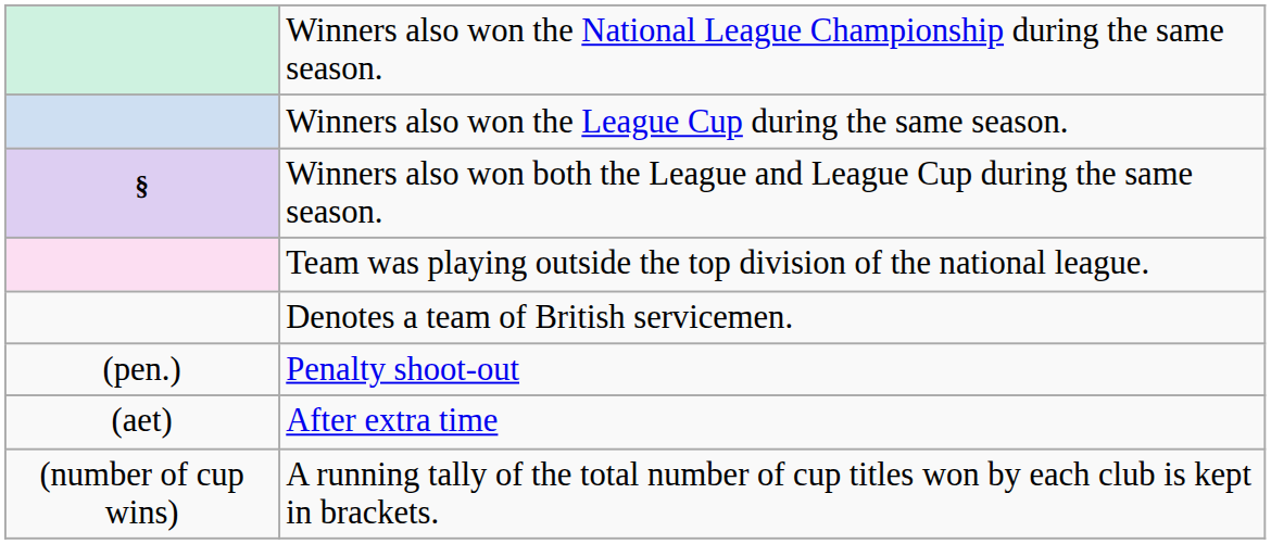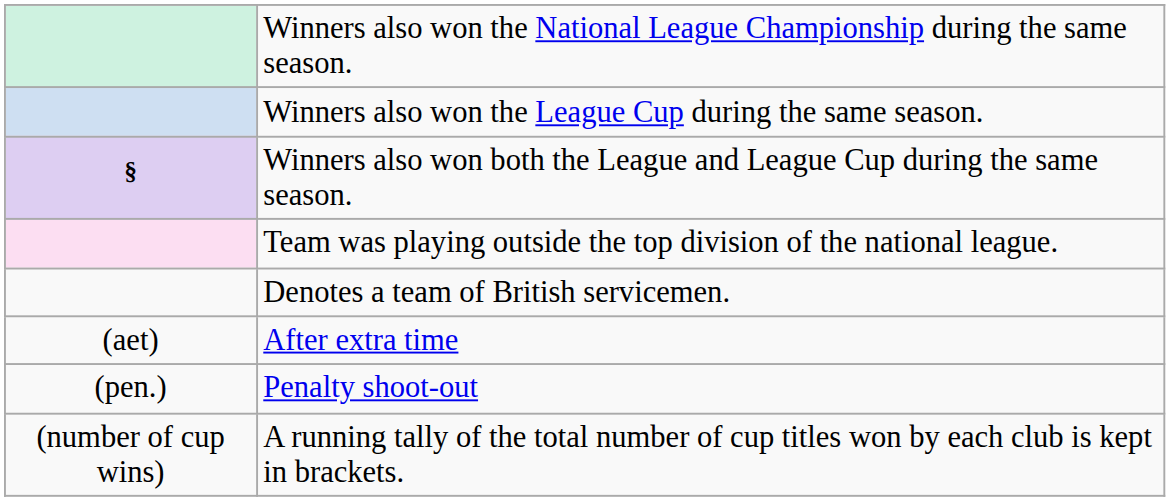rows swapped: After extra time <-> Penalty shoot-out
